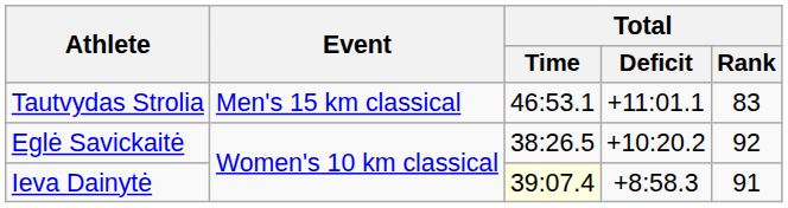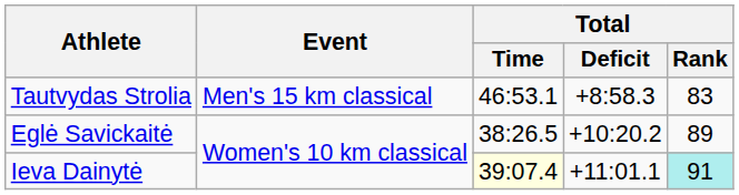Tautvydas Strolia | Total / Deficit: +11:01.1 -> +8:58.3
Eglė Savickaitė | Total / Rank: 92 -> 89
Ieva Dainytė | Total / Deficit: +8:58.3 -> +11:01.1
Ieva Dainytė | Total / Rank: no background -> paleturquoise background
